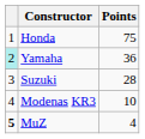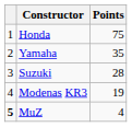Yamaha | column 1: paleturquoise background -> no background
Yamaha | Points: 36 -> 35
Modenas KR3 | Points: 10 -> 19
